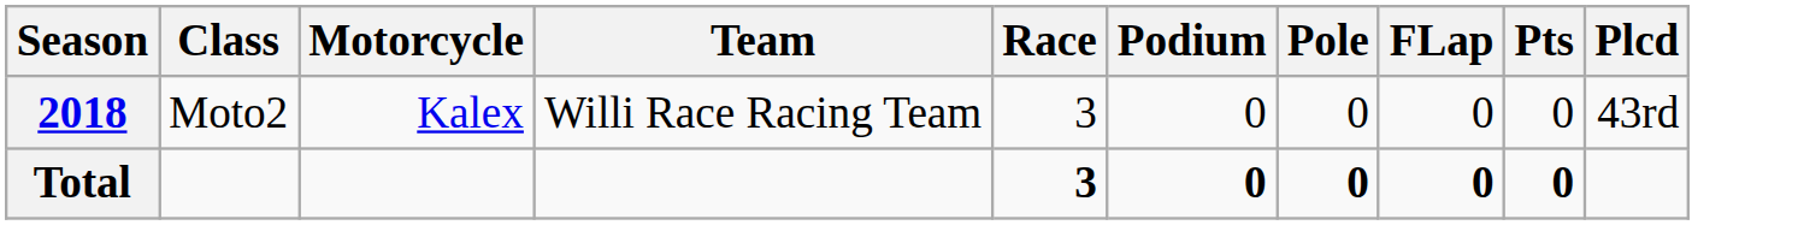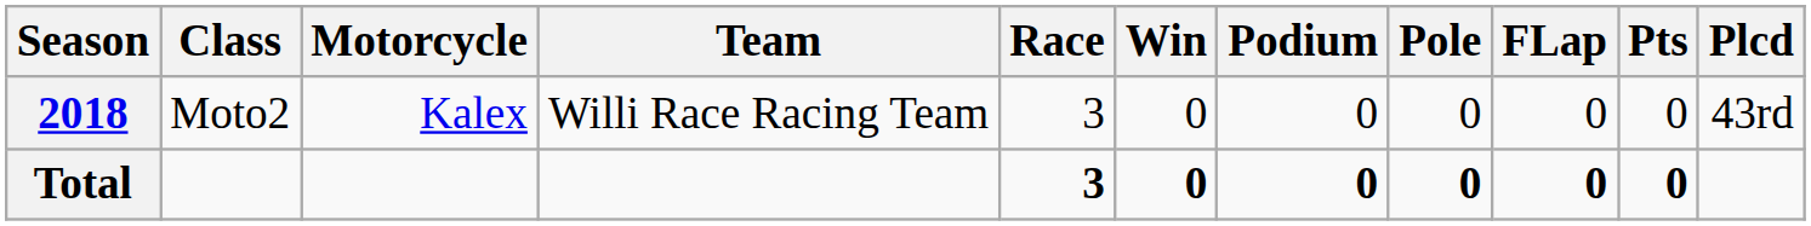+ column: Win | 0 | 0
